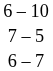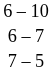rows swapped: 6 – 7 <-> 7 – 5
